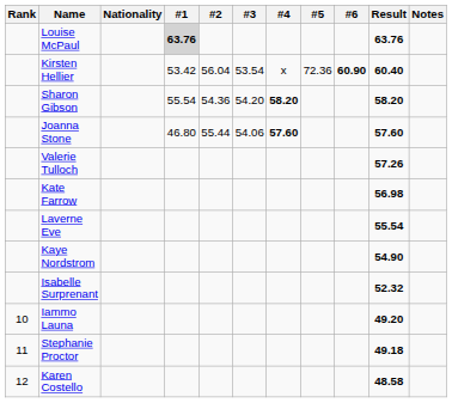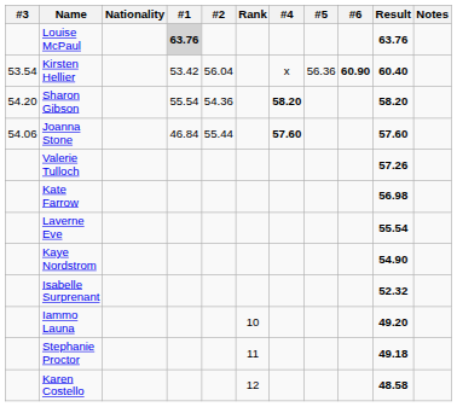columns swapped: Rank <-> #3
Kirsten Hellier | #5: 72.36 -> 56.36
Joanna Stone | #1: 46.80 -> 46.84
